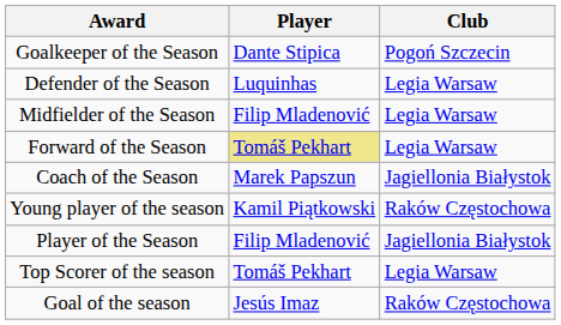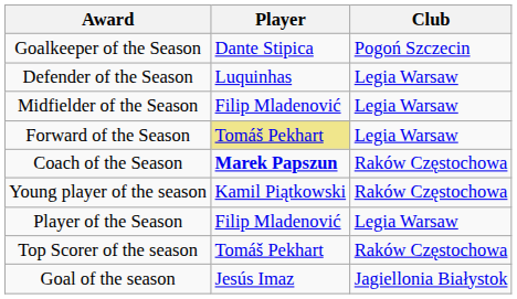Coach of the Season | Player: normal -> bold
Coach of the Season | Club: Jagiellonia Białystok -> Raków Częstochowa
Player of the Season | Club: Jagiellonia Białystok -> Legia Warsaw
Top Scorer of the season | Club: Legia Warsaw -> Raków Częstochowa
Goal of the season | Club: Raków Częstochowa -> Jagiellonia Białystok
